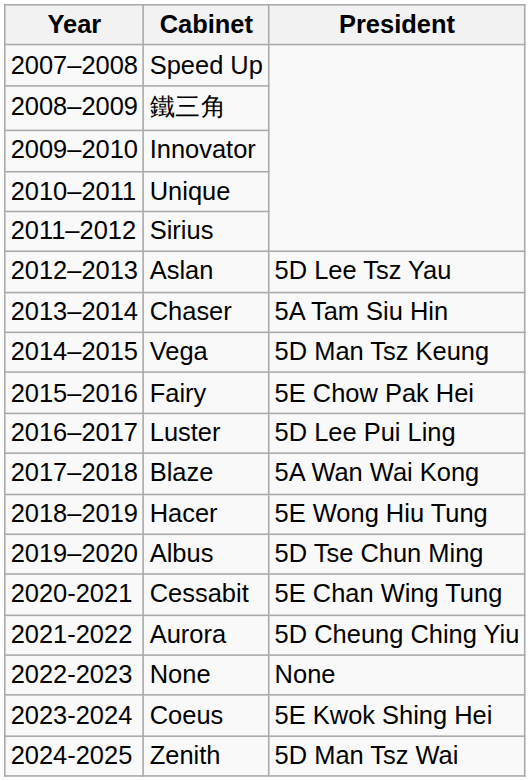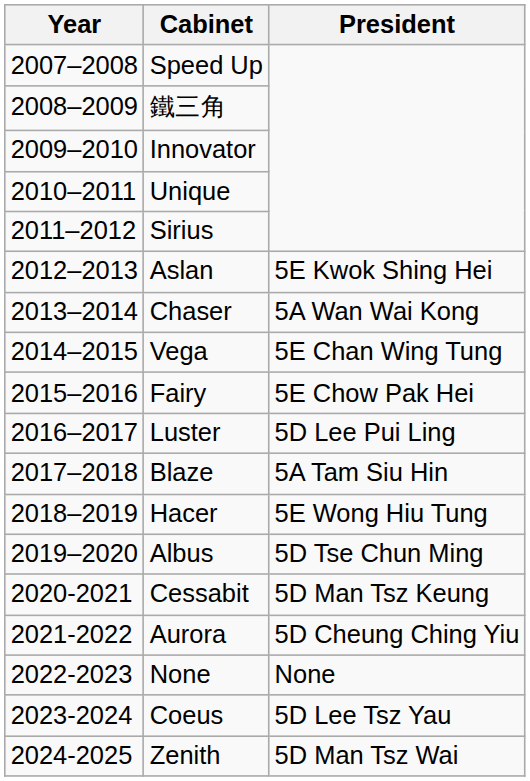Aslan | President: 5D Lee Tsz Yau -> 5E Kwok Shing Hei
Chaser | President: 5A Tam Siu Hin -> 5A Wan Wai Kong
Vega | President: 5D Man Tsz Keung -> 5E Chan Wing Tung
Blaze | President: 5A Wan Wai Kong -> 5A Tam Siu Hin
Cessabit | President: 5E Chan Wing Tung -> 5D Man Tsz Keung
Coeus | President: 5E Kwok Shing Hei -> 5D Lee Tsz Yau
